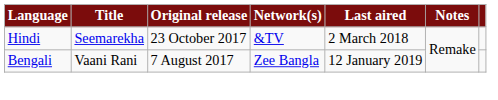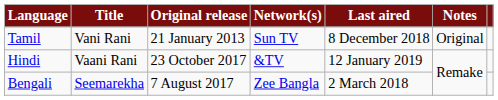+ row: Tamil | Vani Rani | 21 January 2013 | Sun TV | 8 December 2018 | Original
Hindi | Title: Seemarekha -> Vaani Rani
Hindi | Last aired: 2 March 2018 -> 12 January 2019
Bengali | Title: Vaani Rani -> Seemarekha
Bengali | Last aired: 12 January 2019 -> 2 March 2018
